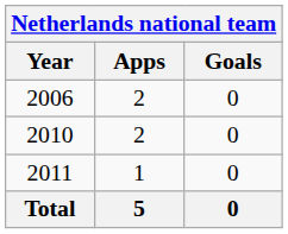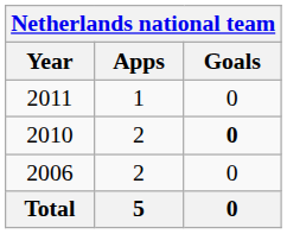rows swapped: 2006 <-> 2011
2010 | Goals: normal -> bold
